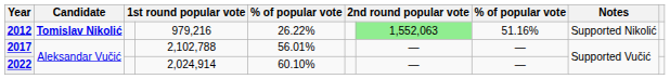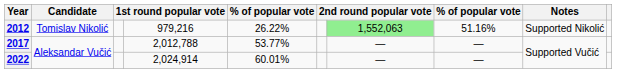2012 | Candidate: bold -> normal
2017 | column 4: 2,102,788 -> 2,012,788
2017 | column 5: 56.01% -> 53.77%
2022 | column 5: 60.10% -> 60.01%
